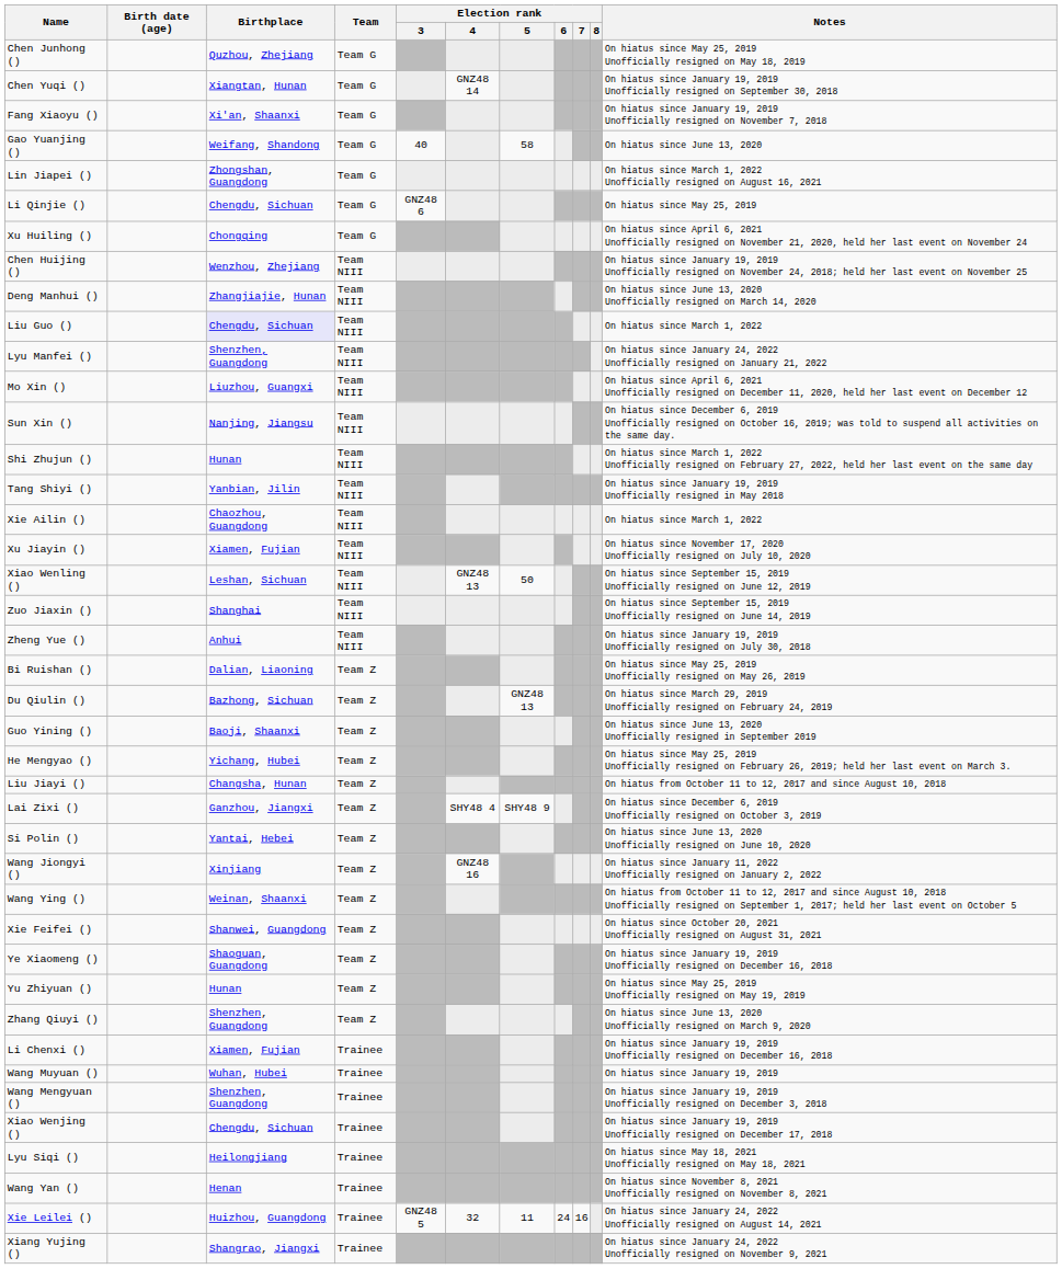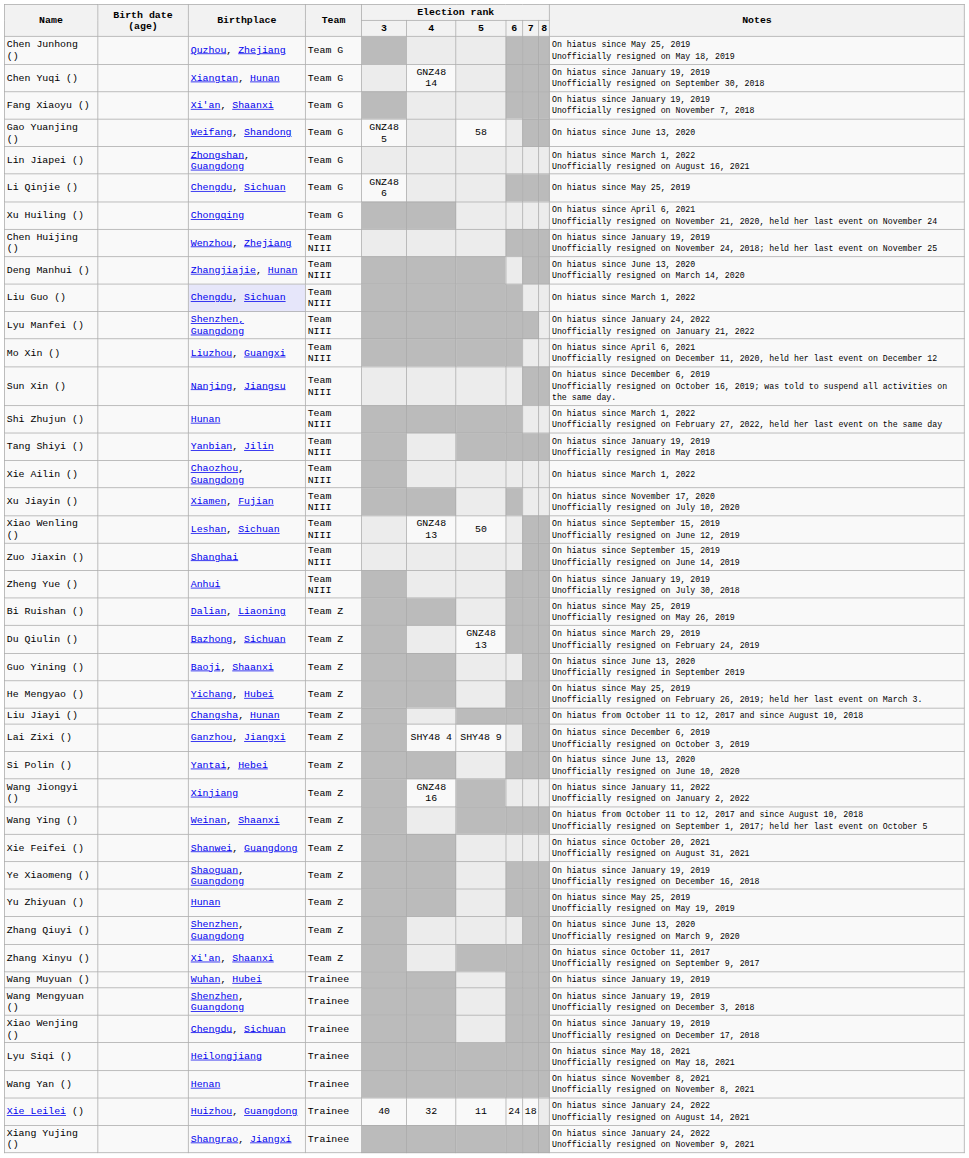Gao Yuanjing () | Election rank / 3: 40 -> GNZ48 5
+ row: Zhang Xinyu () | Xi'an, Shaanxi | Team Z | On hiatus since October 11, 2017 Unofficially resigned on September 9, 2017
- row: Li Chenxi () | Xiamen, Fujian | Trainee | On hiatus since January 19, 2019 Unofficially resigned on December 16, 2018
Xie Leilei () | Election rank / 3: GNZ48 5 -> 40
Xie Leilei () | Election rank / 7: 16 -> 18
